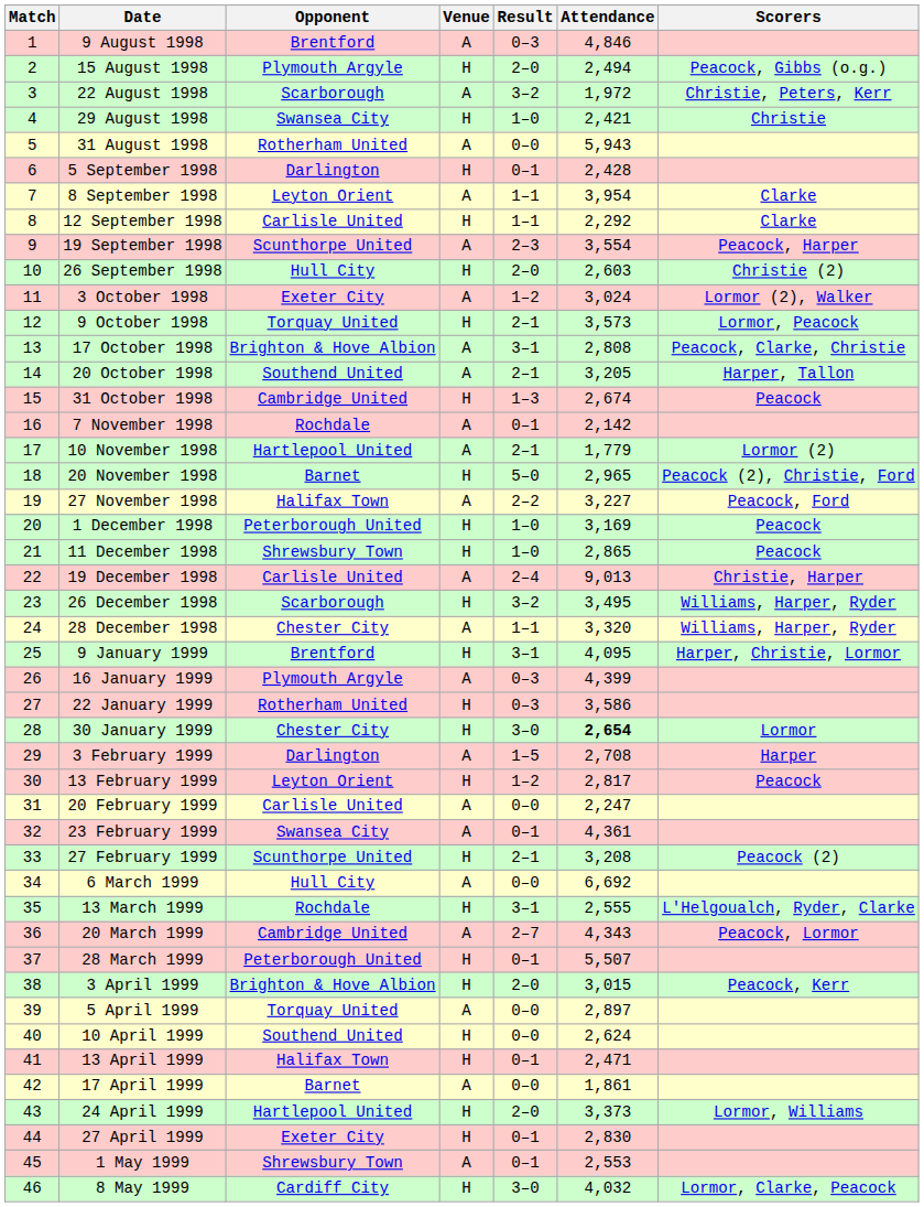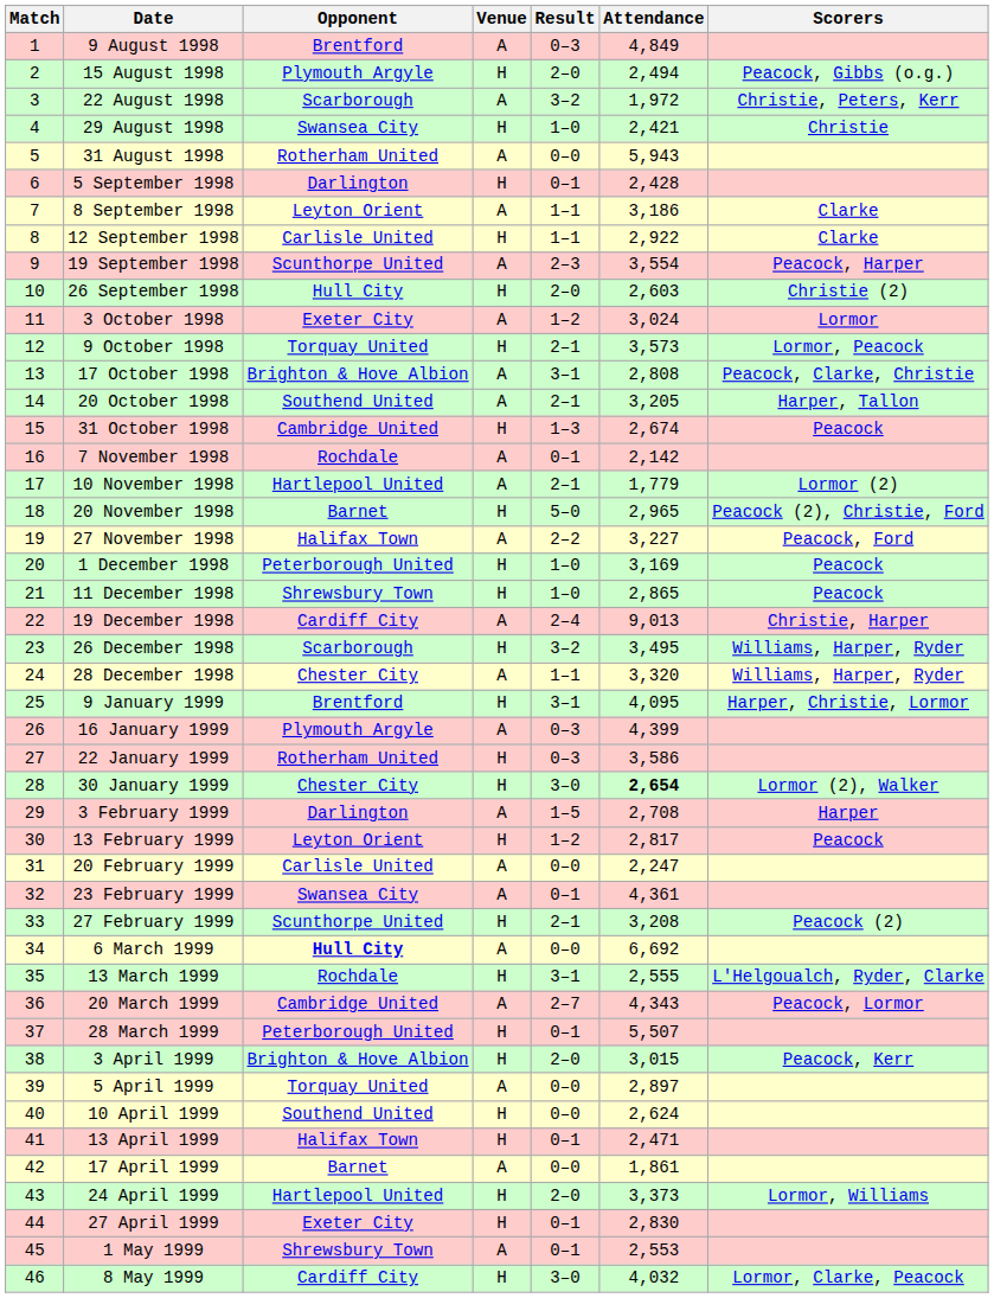9 August 1998 | Attendance: 4,846 -> 4,849
8 September 1998 | Attendance: 3,954 -> 3,186
12 September 1998 | Attendance: 2,292 -> 2,922
3 October 1998 | Scorers: Lormor (2), Walker -> Lormor
19 December 1998 | Opponent: Carlisle United -> Cardiff City
30 January 1999 | Scorers: Lormor -> Lormor (2), Walker
6 March 1999 | Opponent: normal -> bold
